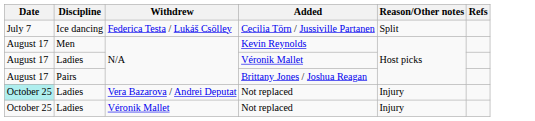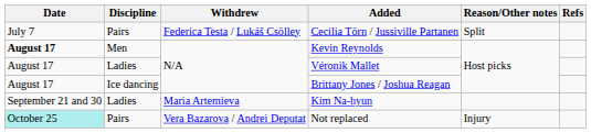Cecilia Törn / Jussiville Partanen | Discipline: Ice dancing -> Pairs
Kevin Reynolds | Date: normal -> bold
Brittany Jones / Joshua Reagan | Discipline: Pairs -> Ice dancing
+ row: September 21 and 30 | Ladies | Maria Artemieva | Kim Na-hyun
Vera Bazarova / Andrei Deputat / Not replaced | Discipline: Ladies -> Pairs
- row: October 25 | Ladies | Véronik Mallet | Not replaced | Injury
